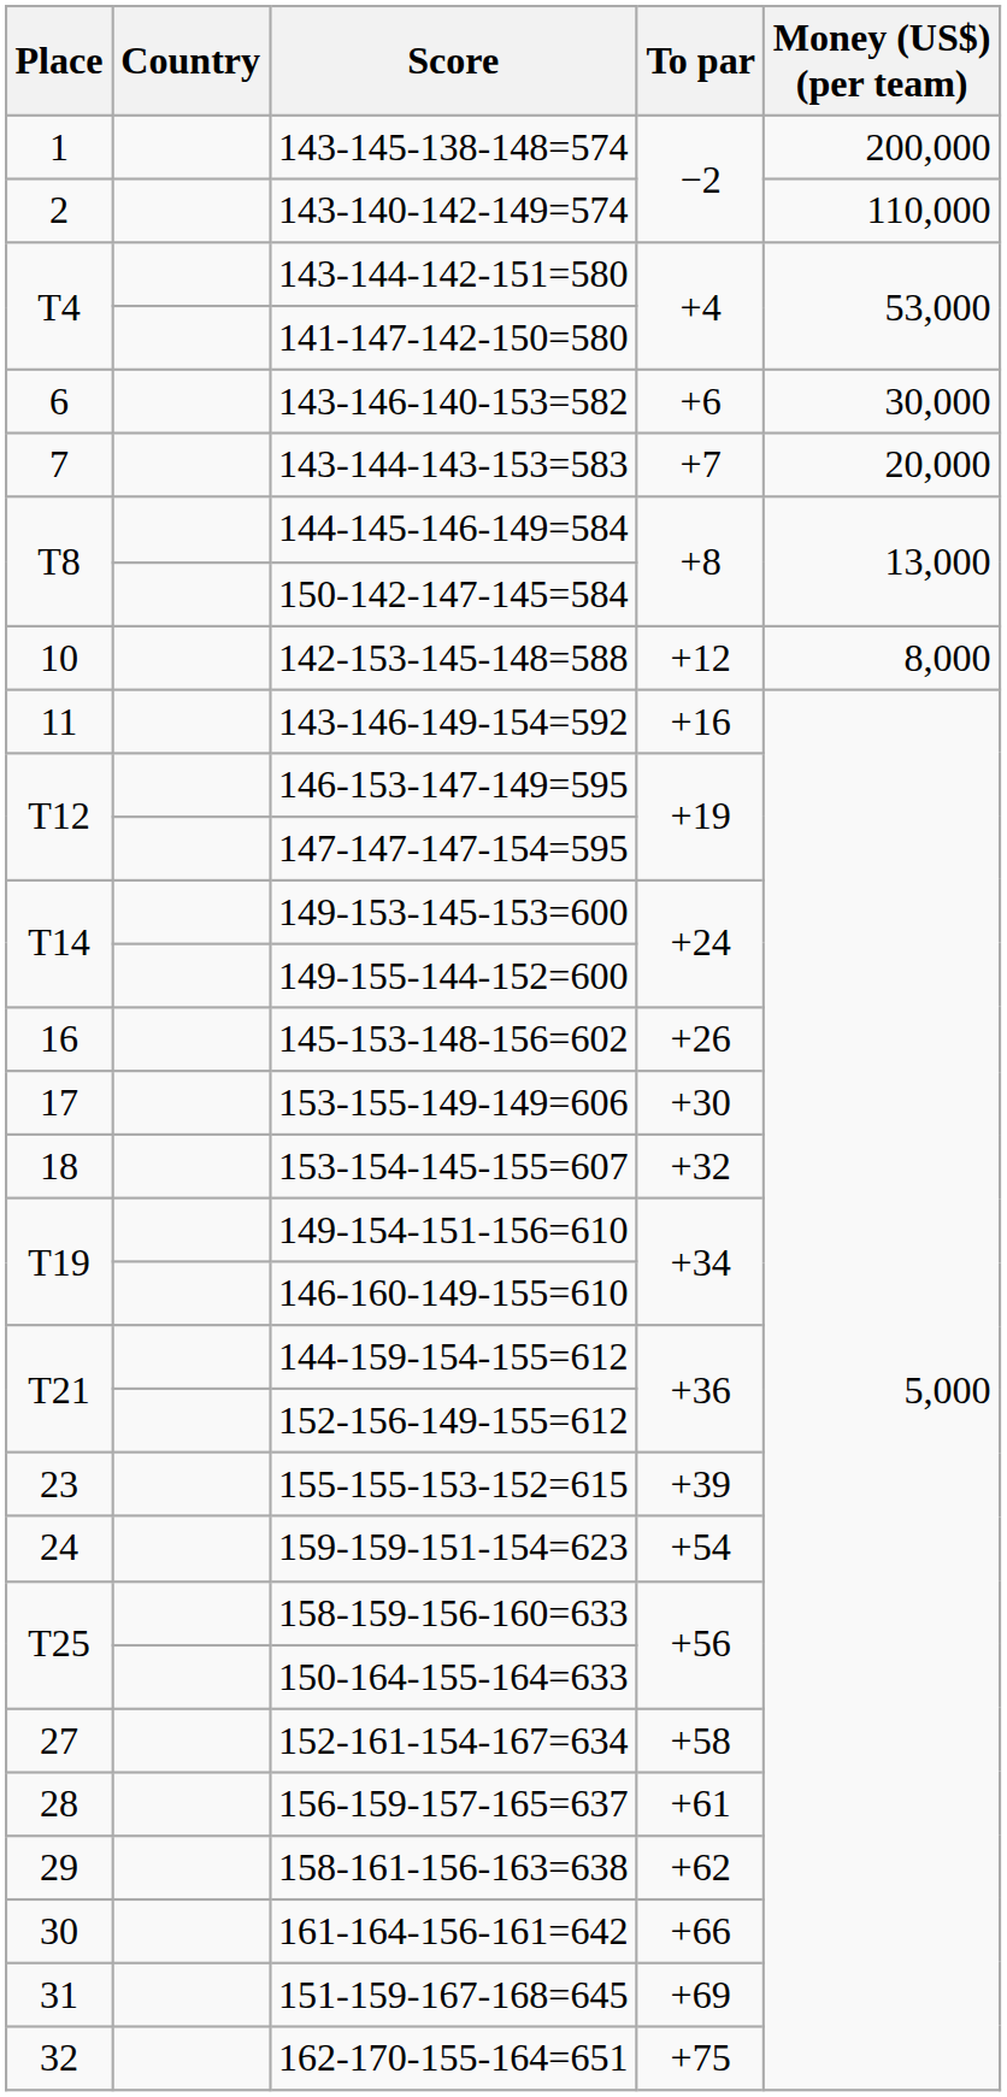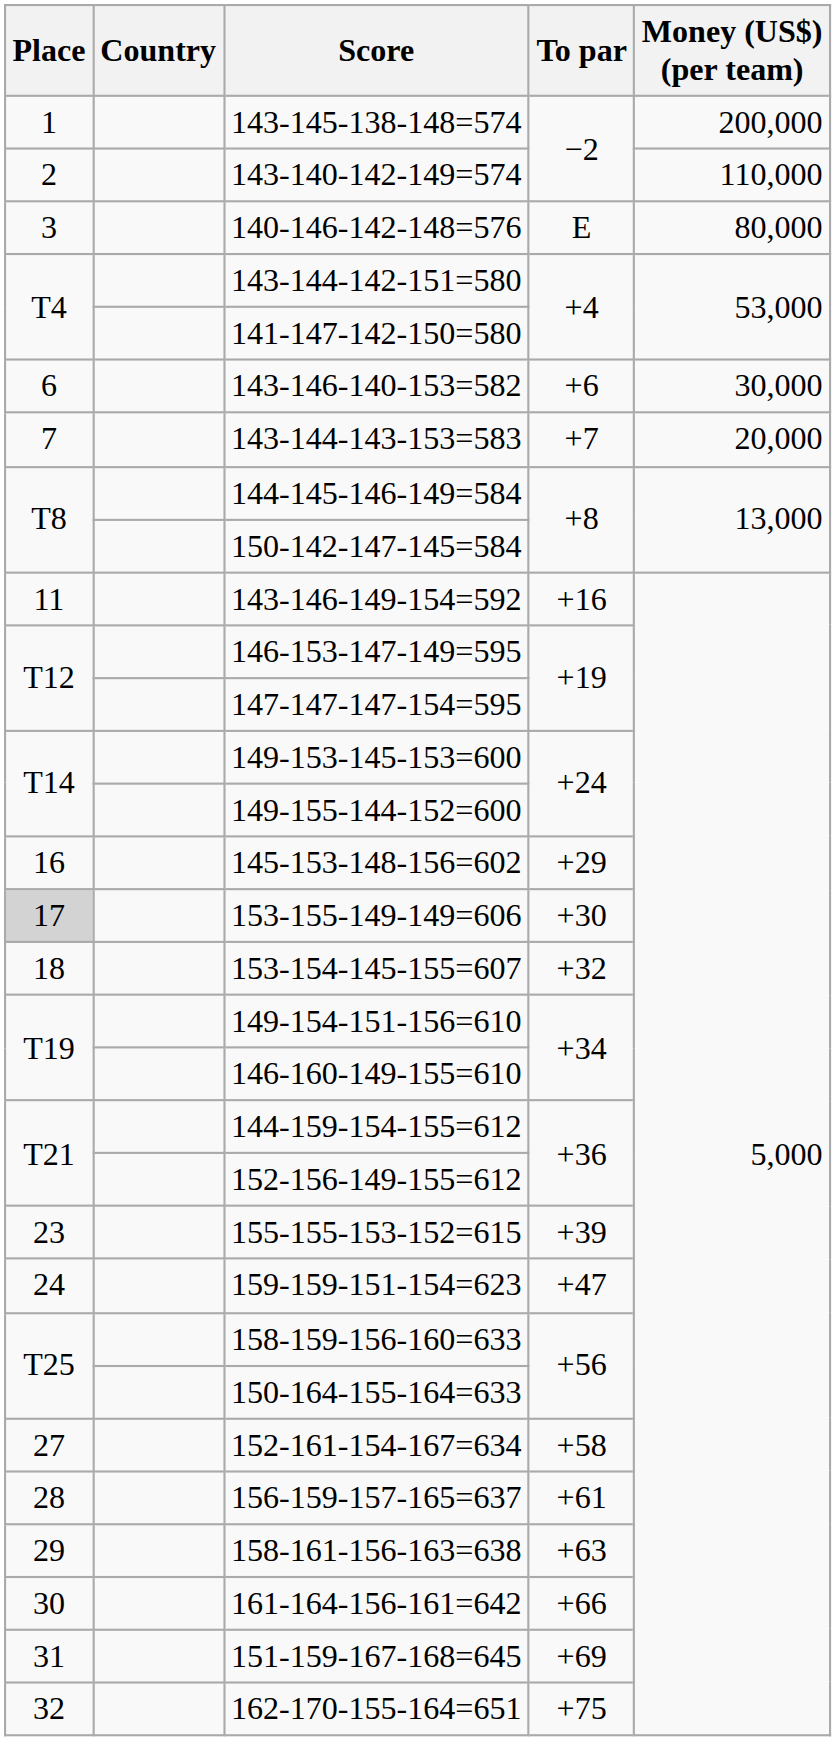+ row: 3 | 140-146-142-148=576 | E | 80,000
- row: 10 | 142-153-145-148=588 | +12 | 8,000
145-153-148-156=602 | To par: +26 -> +29
153-155-149-149=606 | Place: no background -> lightgrey background
159-159-151-154=623 | To par: +54 -> +47
158-161-156-163=638 | To par: +62 -> +63
